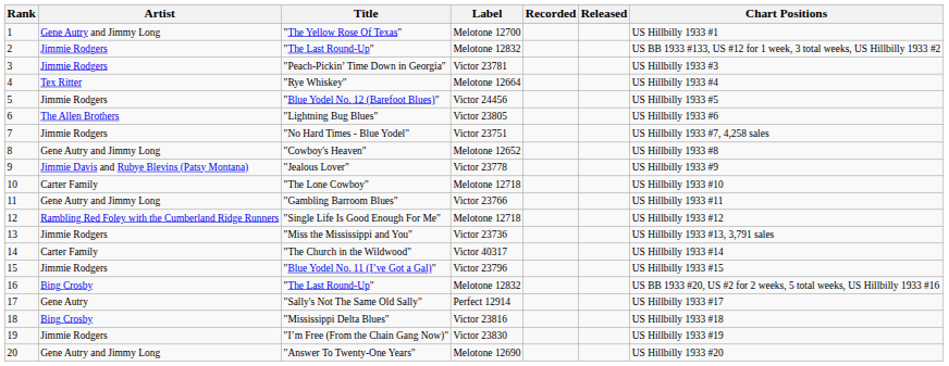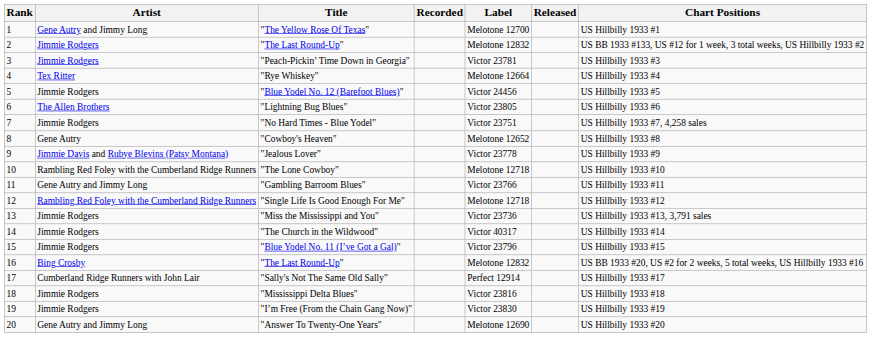columns swapped: Label <-> Recorded
"Cowboy's Heaven" | Artist: Gene Autry and Jimmy Long -> Gene Autry
"The Lone Cowboy" | Artist: Carter Family -> Rambling Red Foley with the Cumberland Ridge Runners
"The Church in the Wildwood" | Artist: Carter Family -> Jimmie Rodgers
"Sally's Not The Same Old Sally" | Artist: Gene Autry -> Cumberland Ridge Runners with John Lair
"Mississippi Delta Blues" | Artist: Bing Crosby -> Jimmie Rodgers
